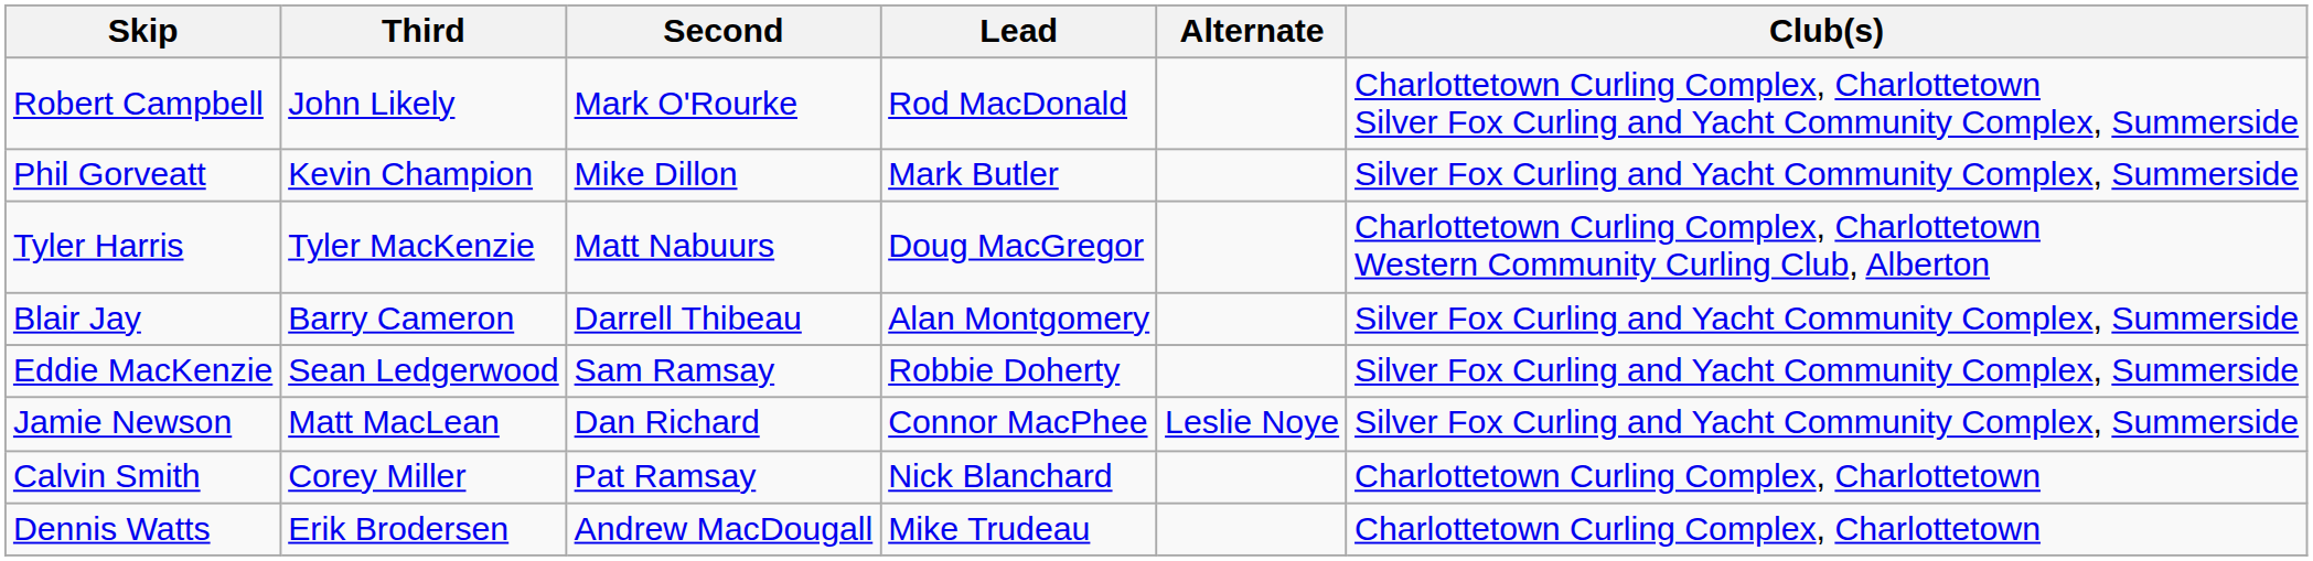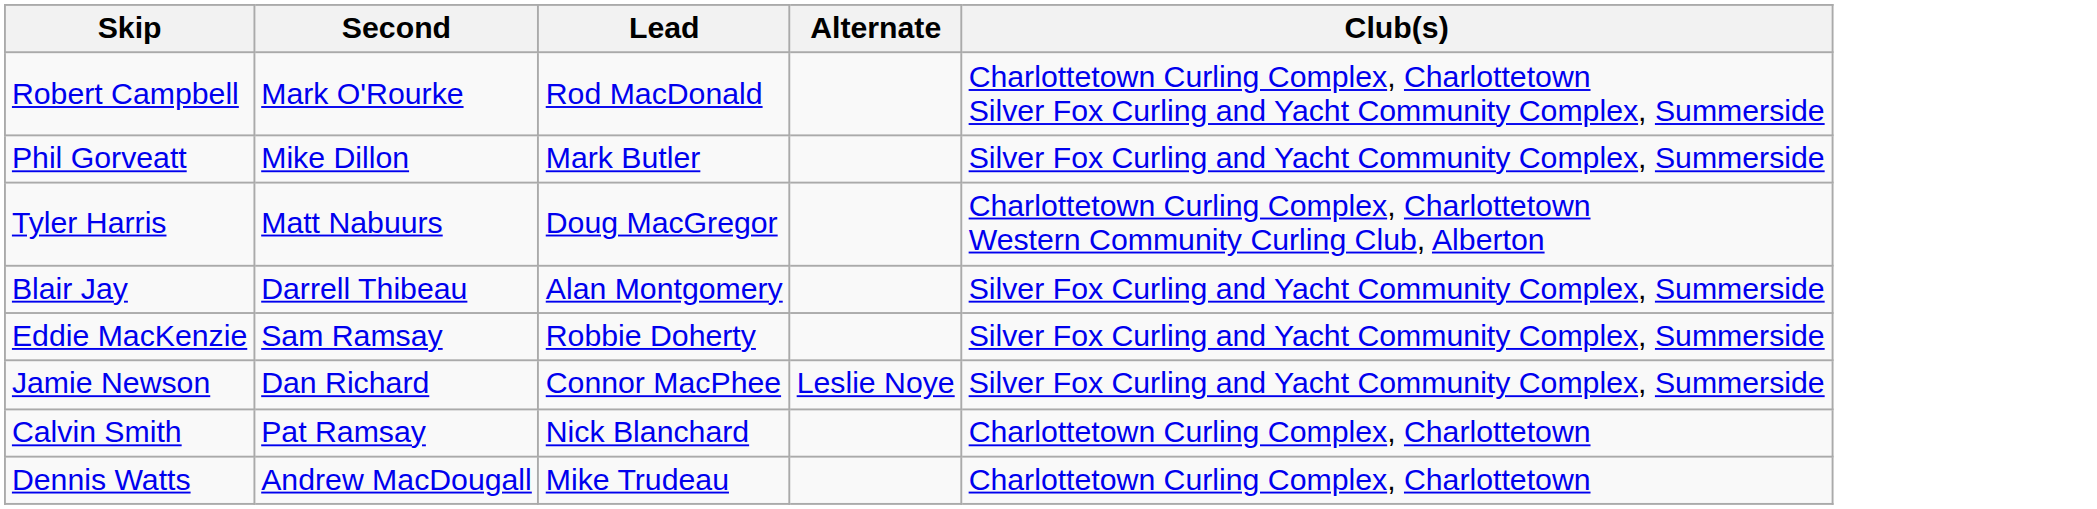- column: Third | John Likely | Kevin Champion | Tyler MacKenzie | Barry Cameron | Sean Ledgerwood | Matt MacLean | Corey Miller | Erik Brodersen
